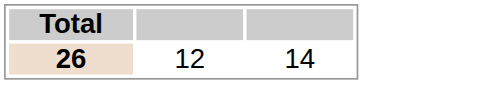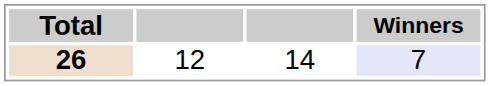+ column: Winners | 7
